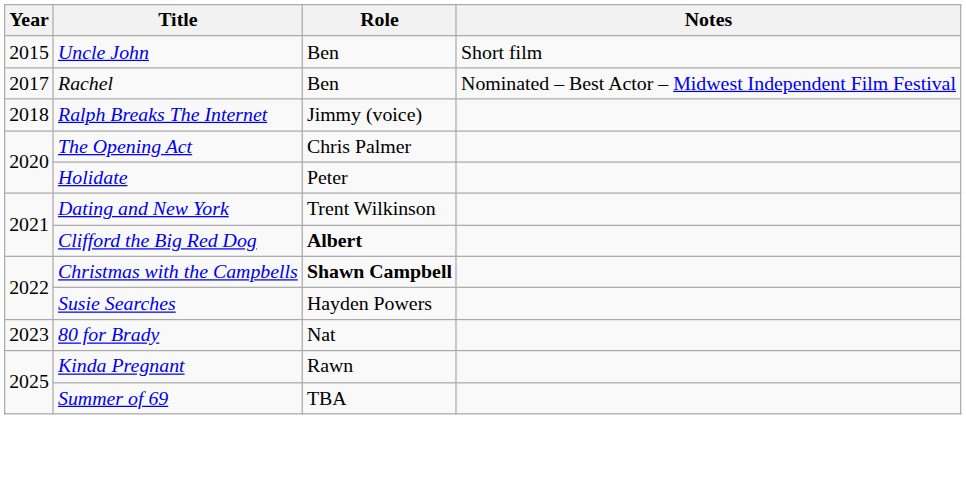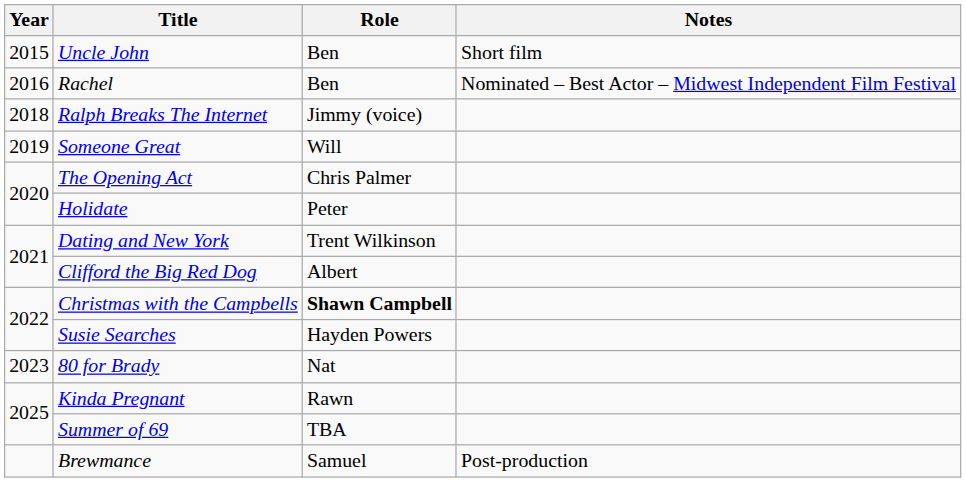Rachel | Year: 2017 -> 2016
+ row: 2019 | Someone Great | Will
Clifford the Big Red Dog | Role: bold -> normal
+ row: Brewmance | Samuel | Post-production
